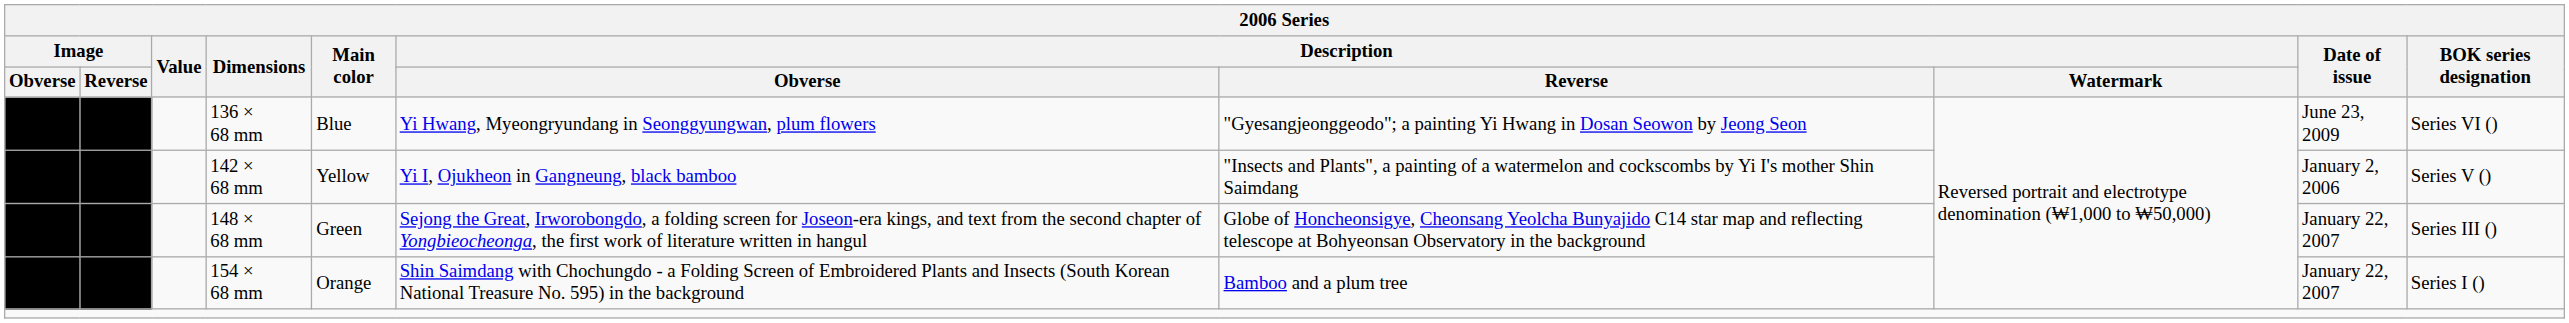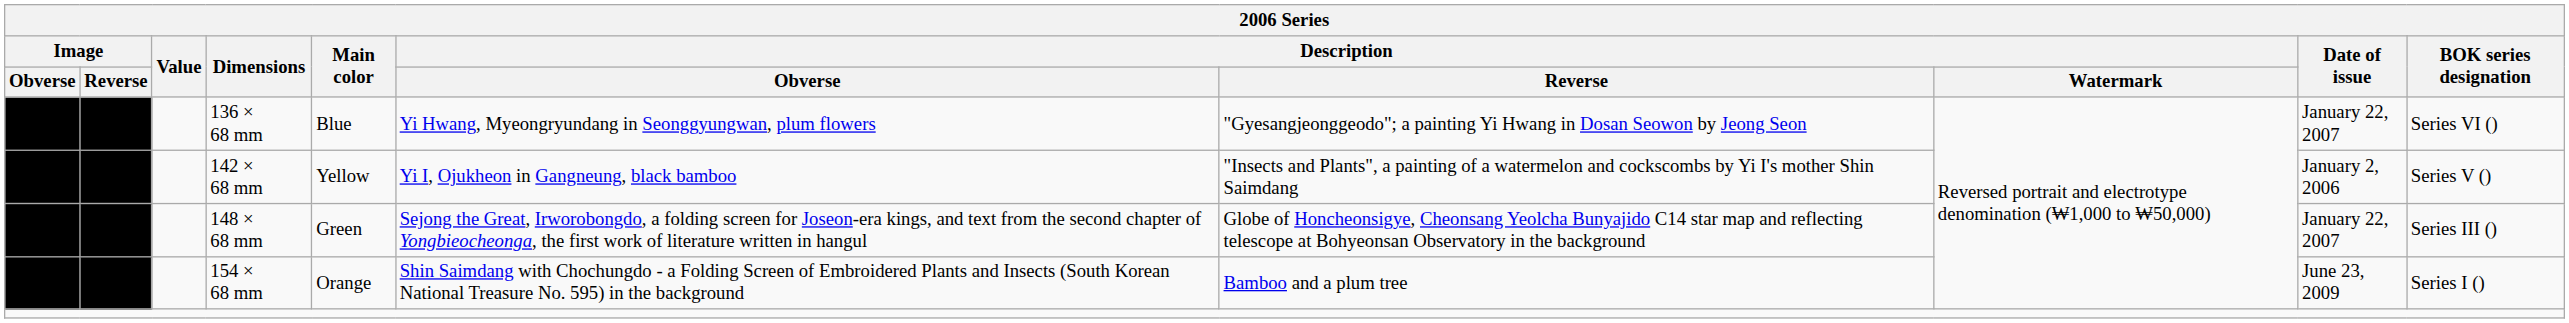136 × 68 mm | Date of issue: June 23, 2009 -> January 22, 2007
154 × 68 mm | Date of issue: January 22, 2007 -> June 23, 2009
